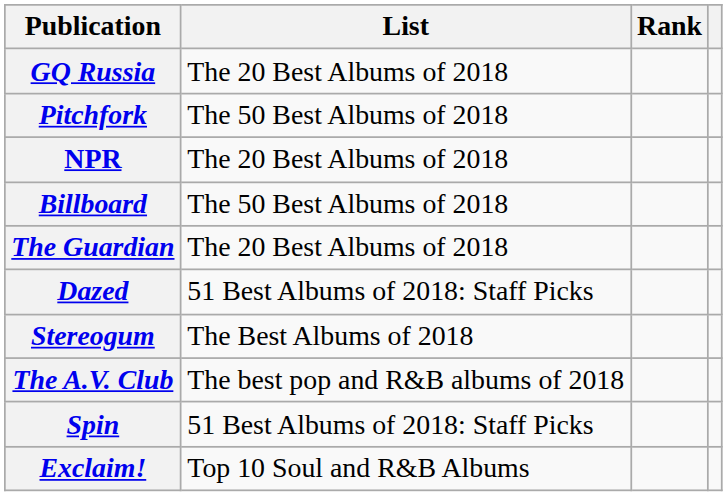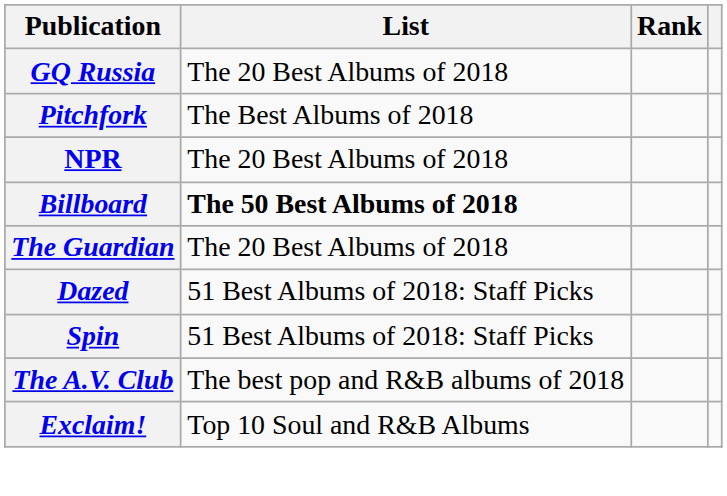Pitchfork | List: The 50 Best Albums of 2018 -> The Best Albums of 2018
Billboard | List: normal -> bold
- row: Stereogum | The Best Albums of 2018
rows swapped: Spin <-> The A.V. Club
